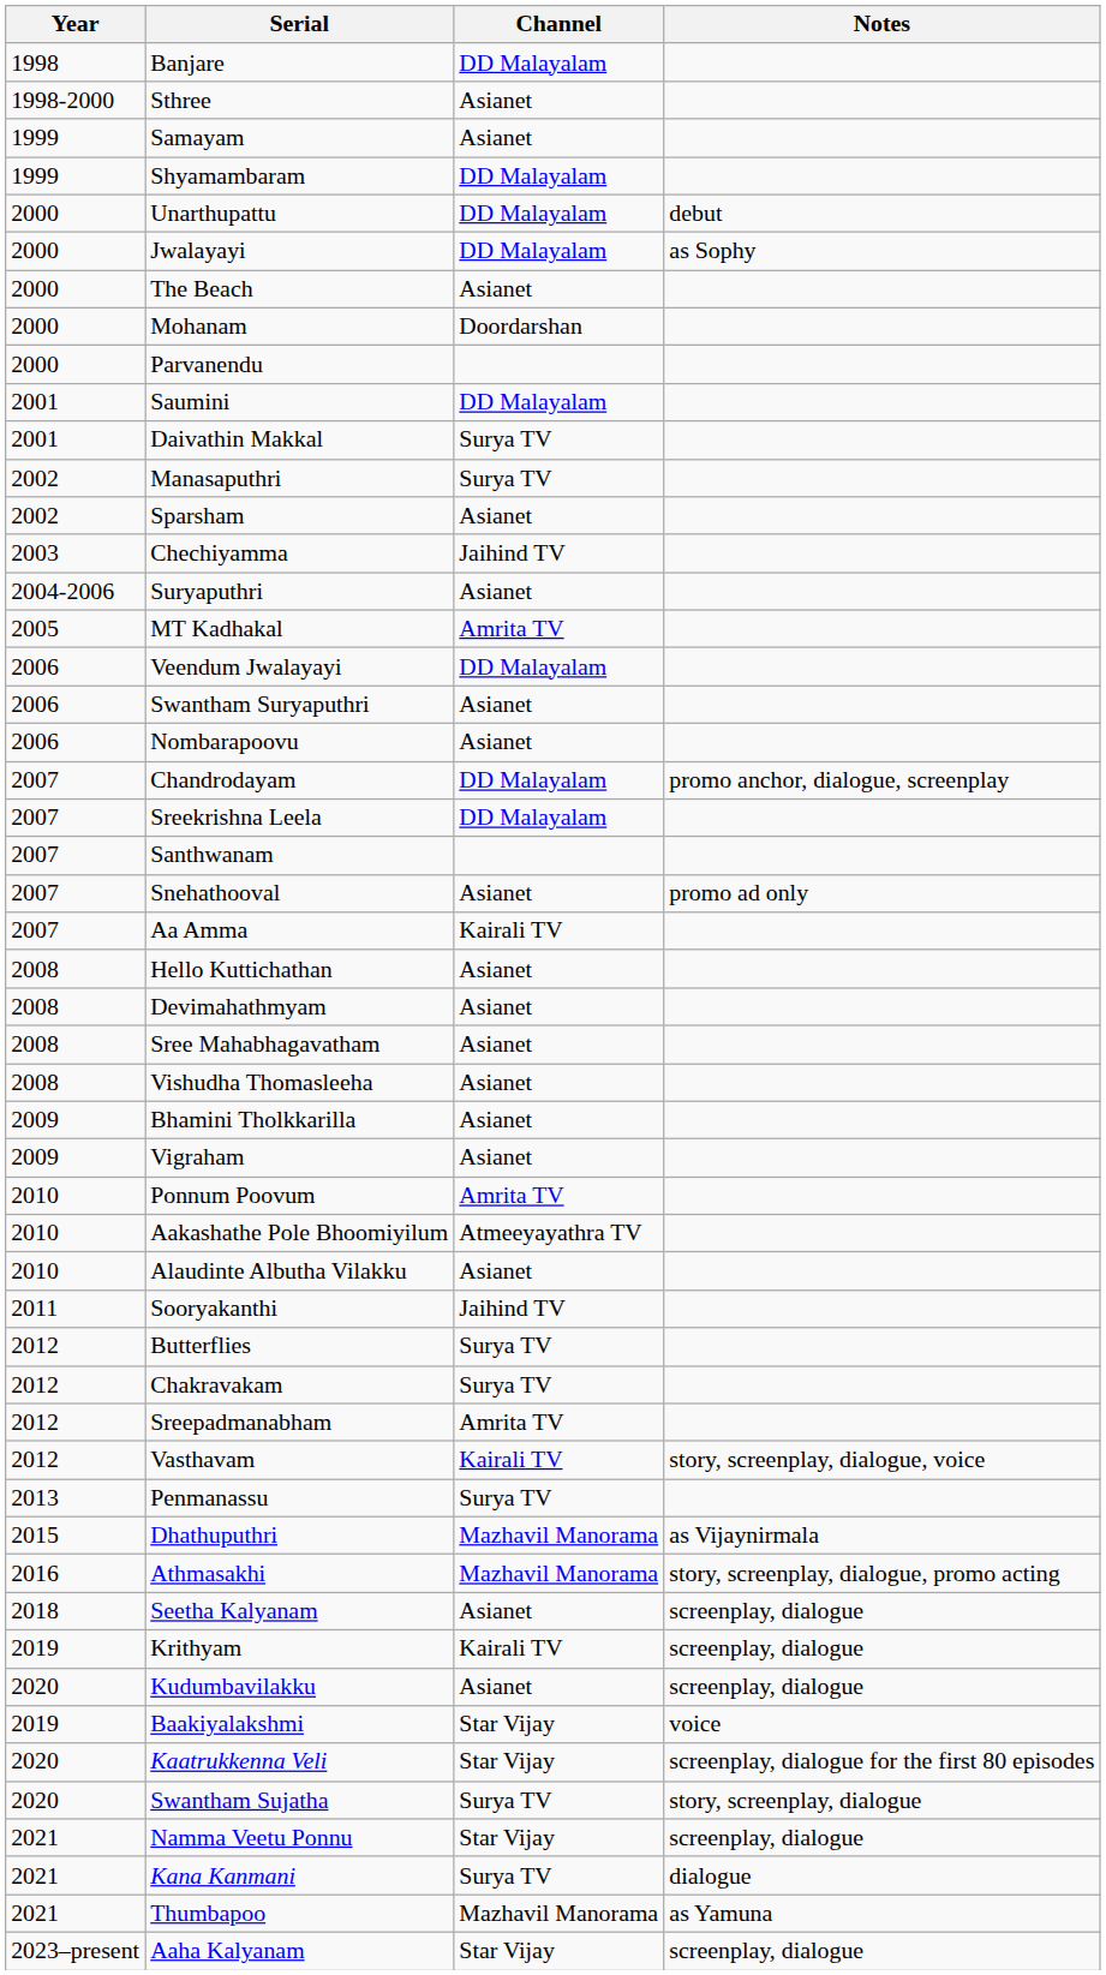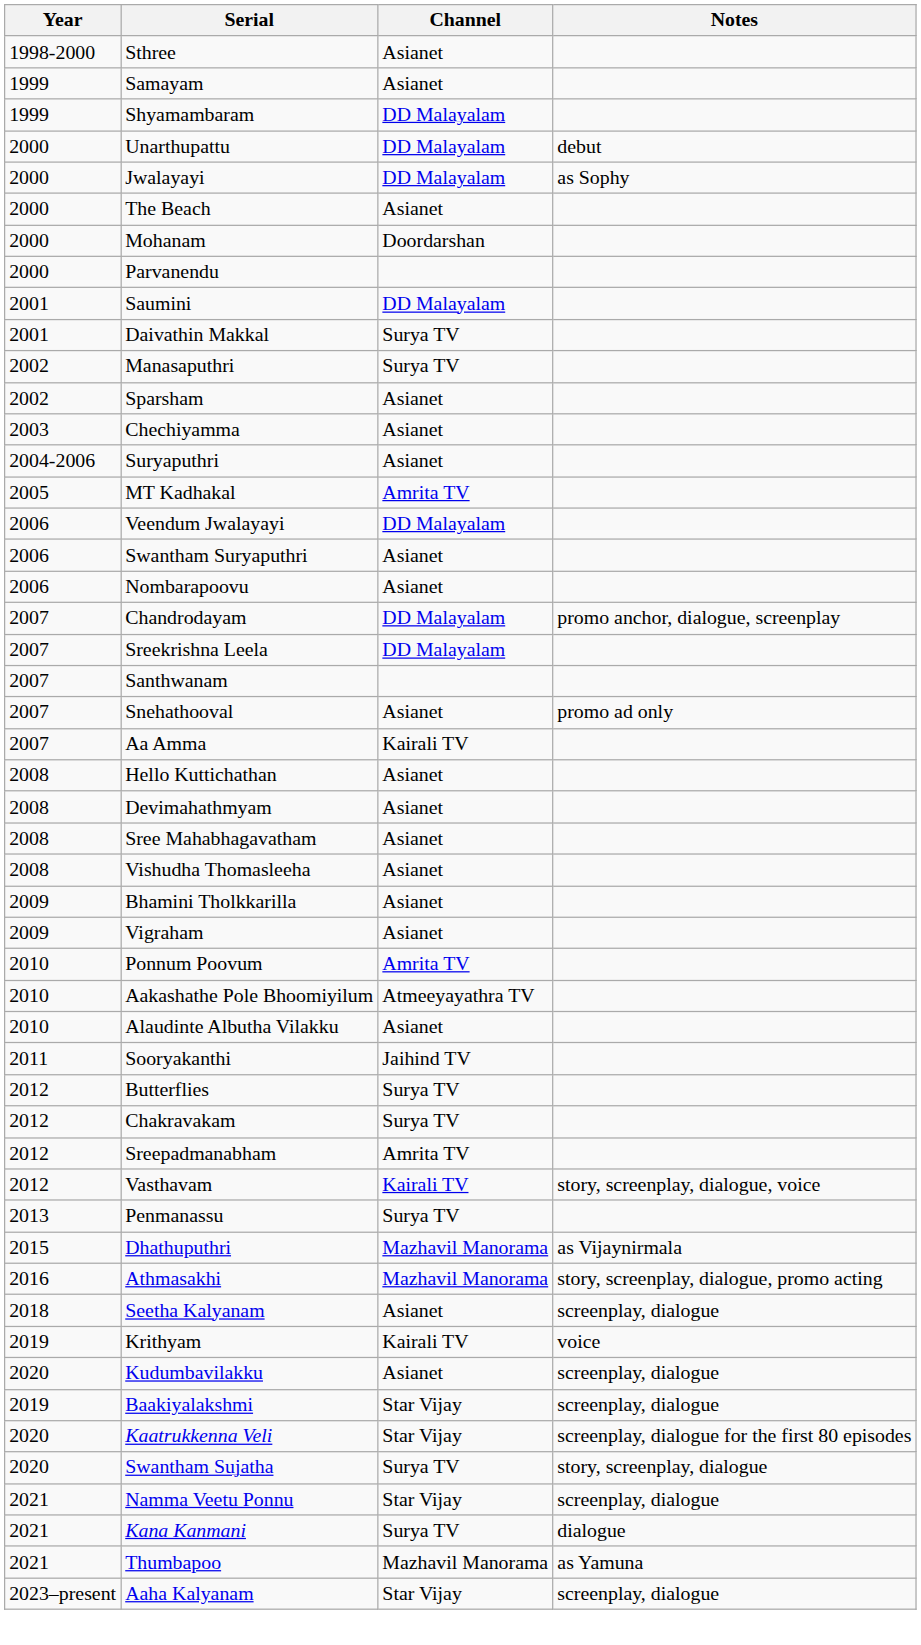- row: 1998 | Banjare | DD Malayalam
Chechiyamma | Channel: Jaihind TV -> Asianet
Krithyam | Notes: screenplay, dialogue -> voice
Baakiyalakshmi | Notes: voice -> screenplay, dialogue
